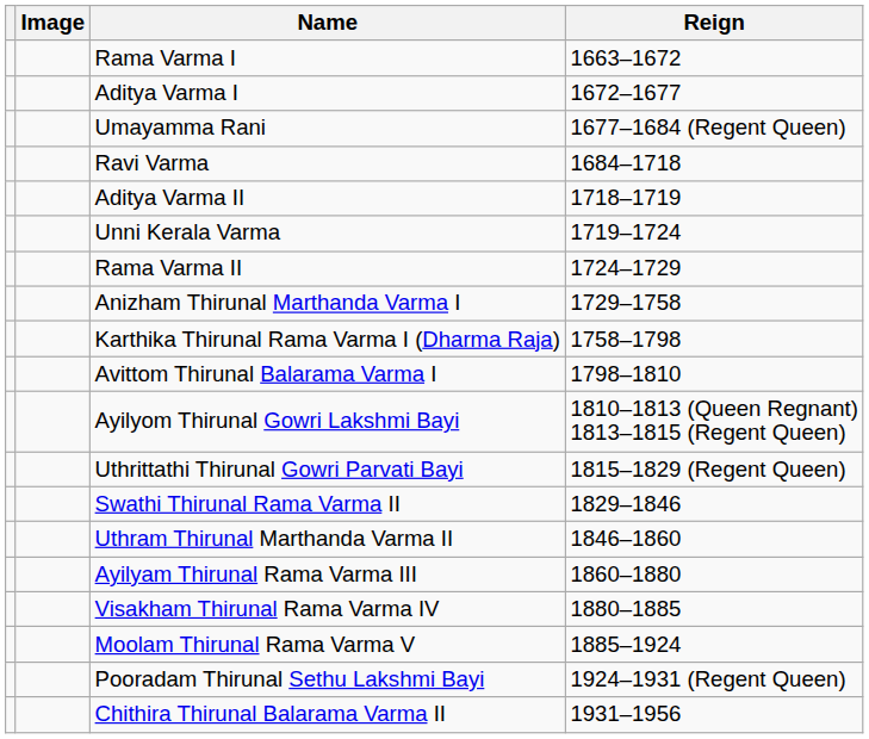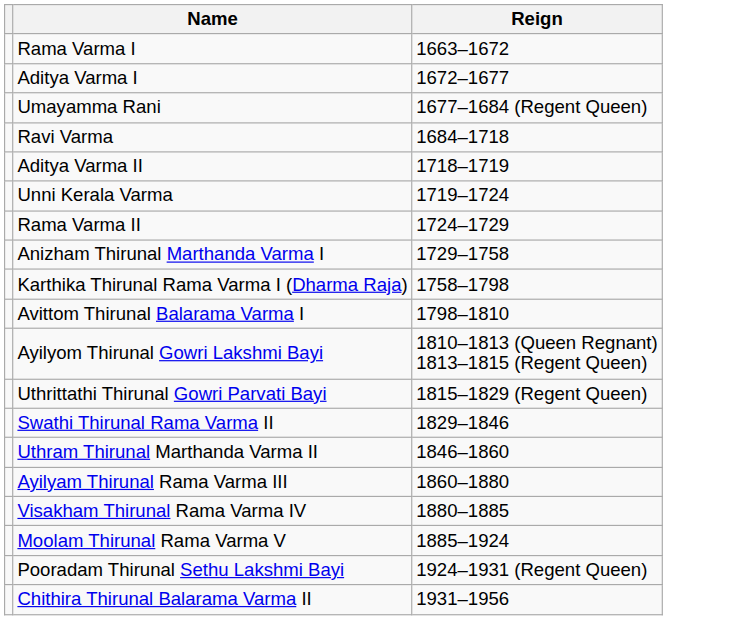- column: Image
